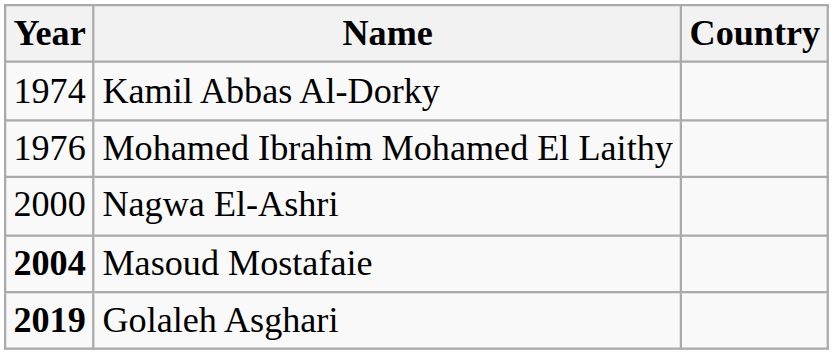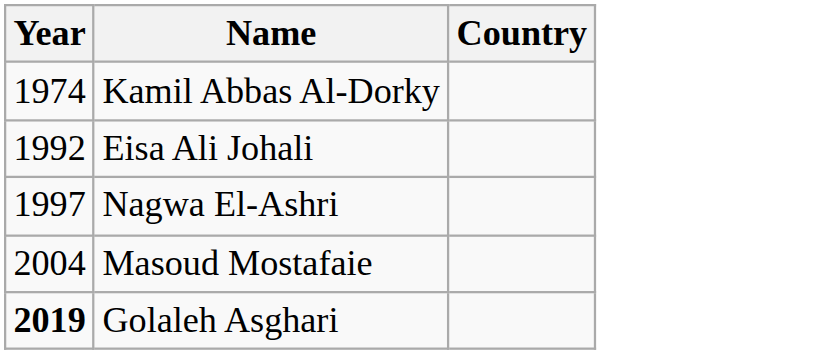- row: 1976 | Mohamed Ibrahim Mohamed El Laithy
+ row: 1992 | Eisa Ali Johali
Nagwa El-Ashri | Year: 2000 -> 1997
Masoud Mostafaie | Year: bold -> normal
